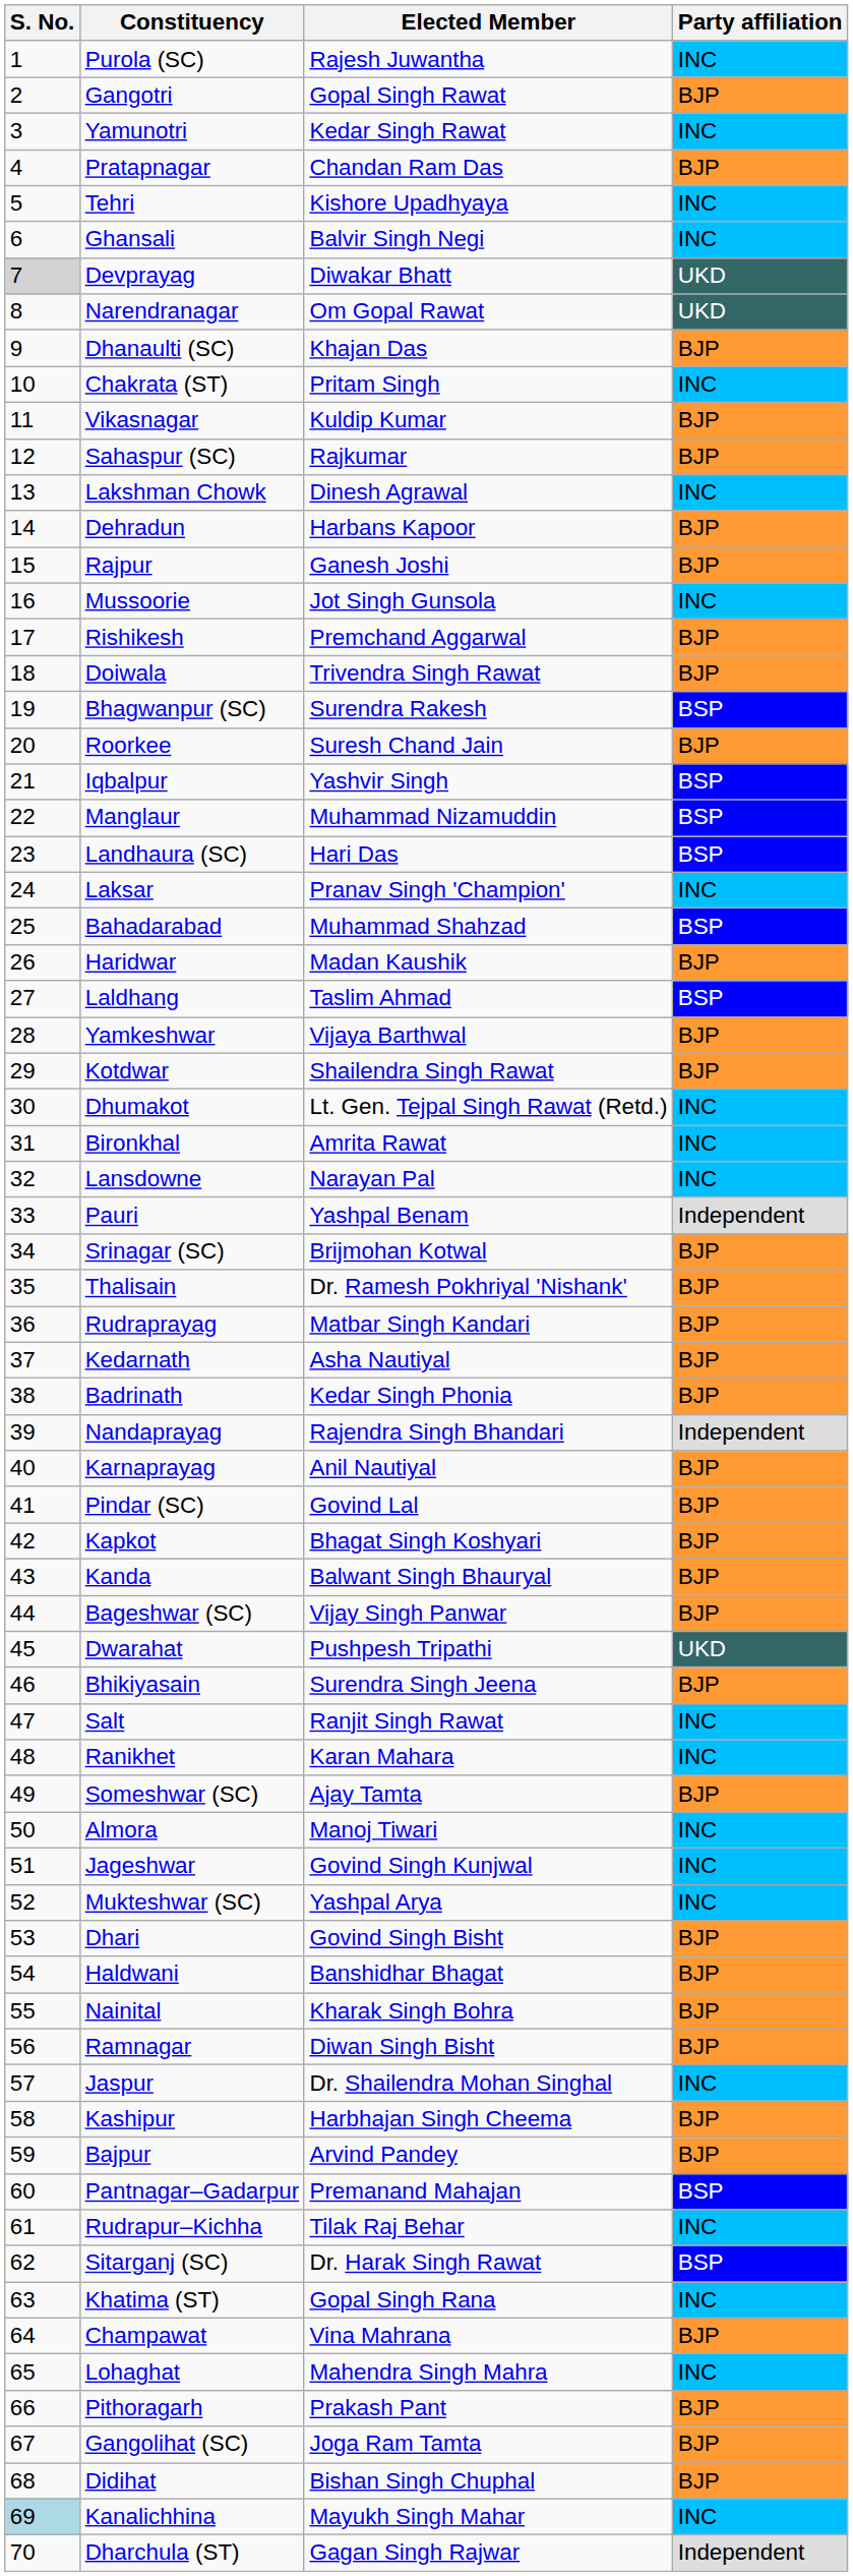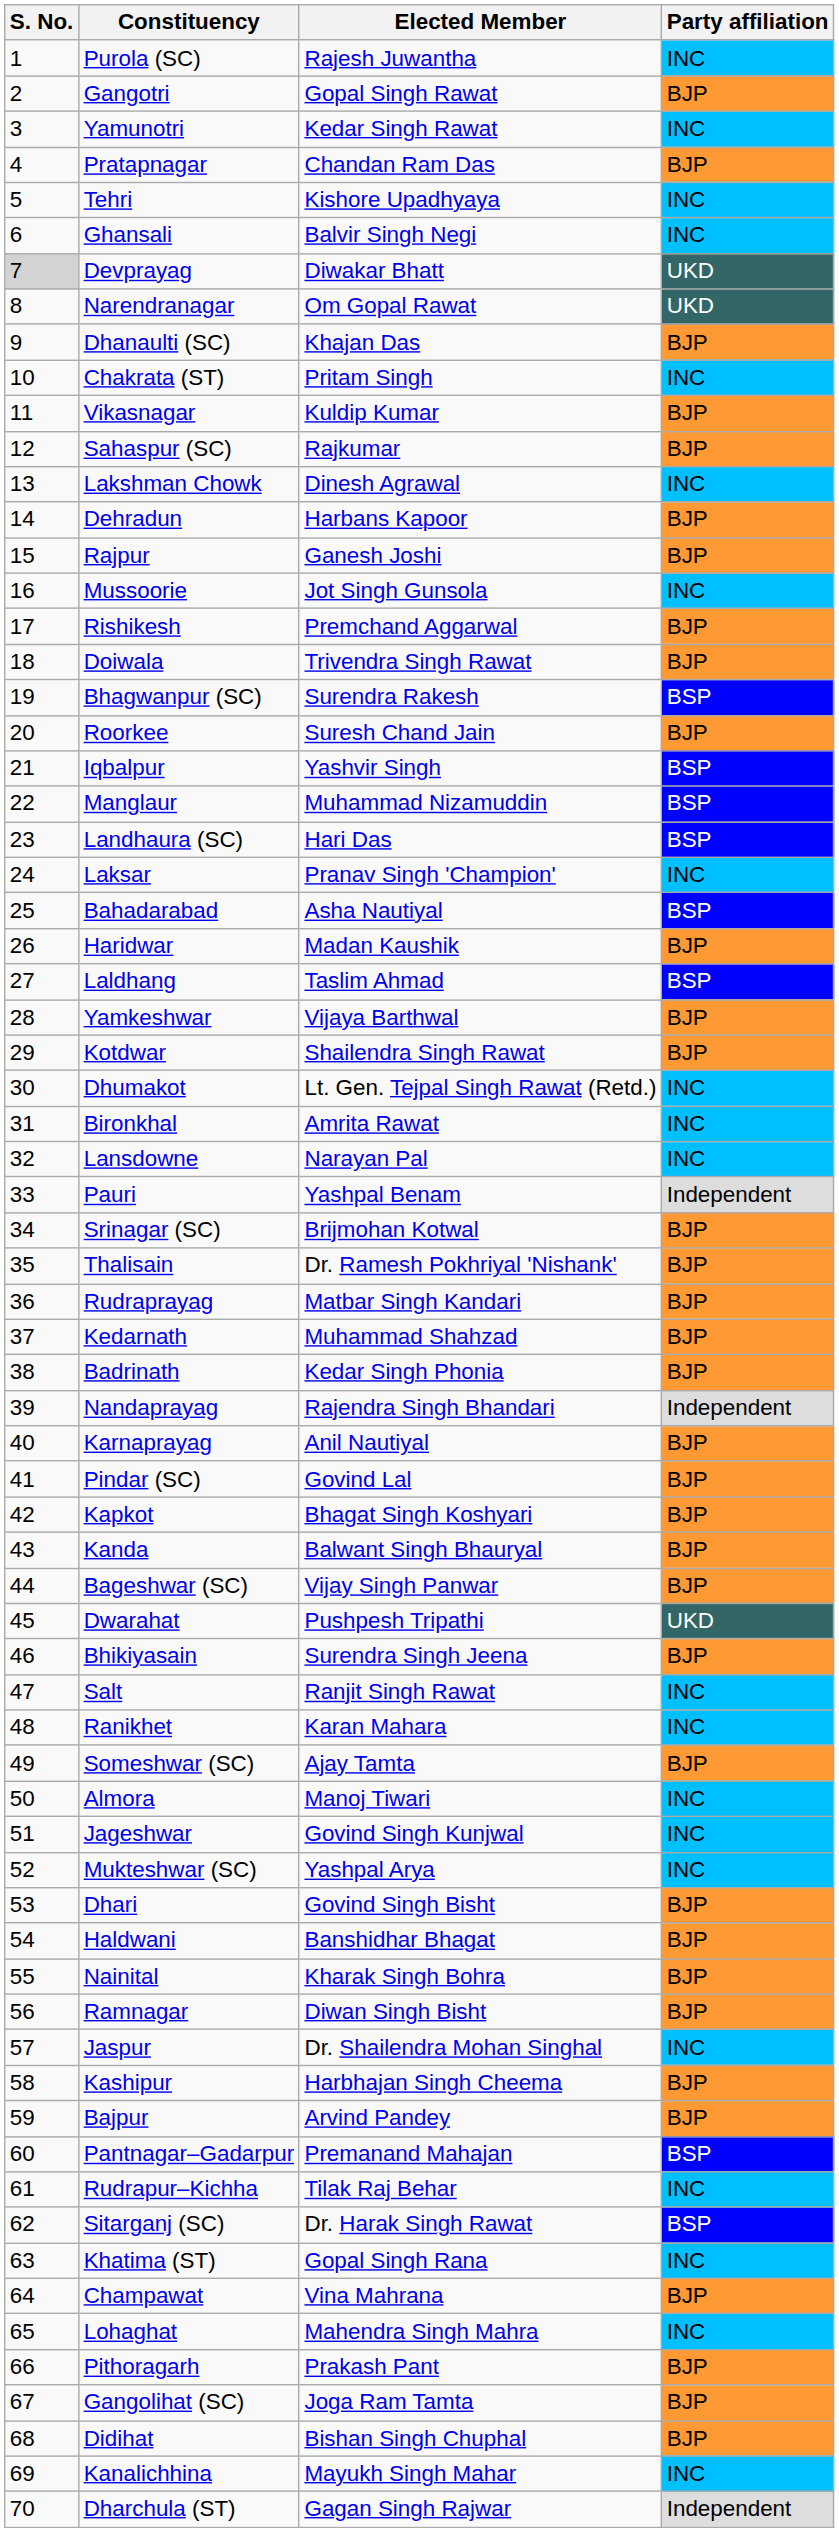Bahadarabad | Elected Member: Muhammad Shahzad -> Asha Nautiyal
Kedarnath | Elected Member: Asha Nautiyal -> Muhammad Shahzad
Kanalichhina | S. No.: lightblue background -> no background
